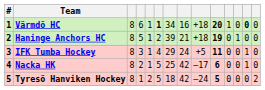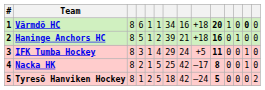Värmdö HC | column 6: bold -> normal
Haninge Anchors HC | column 10: 19 -> 16
Nacka HK | column 10: 6 -> 8
